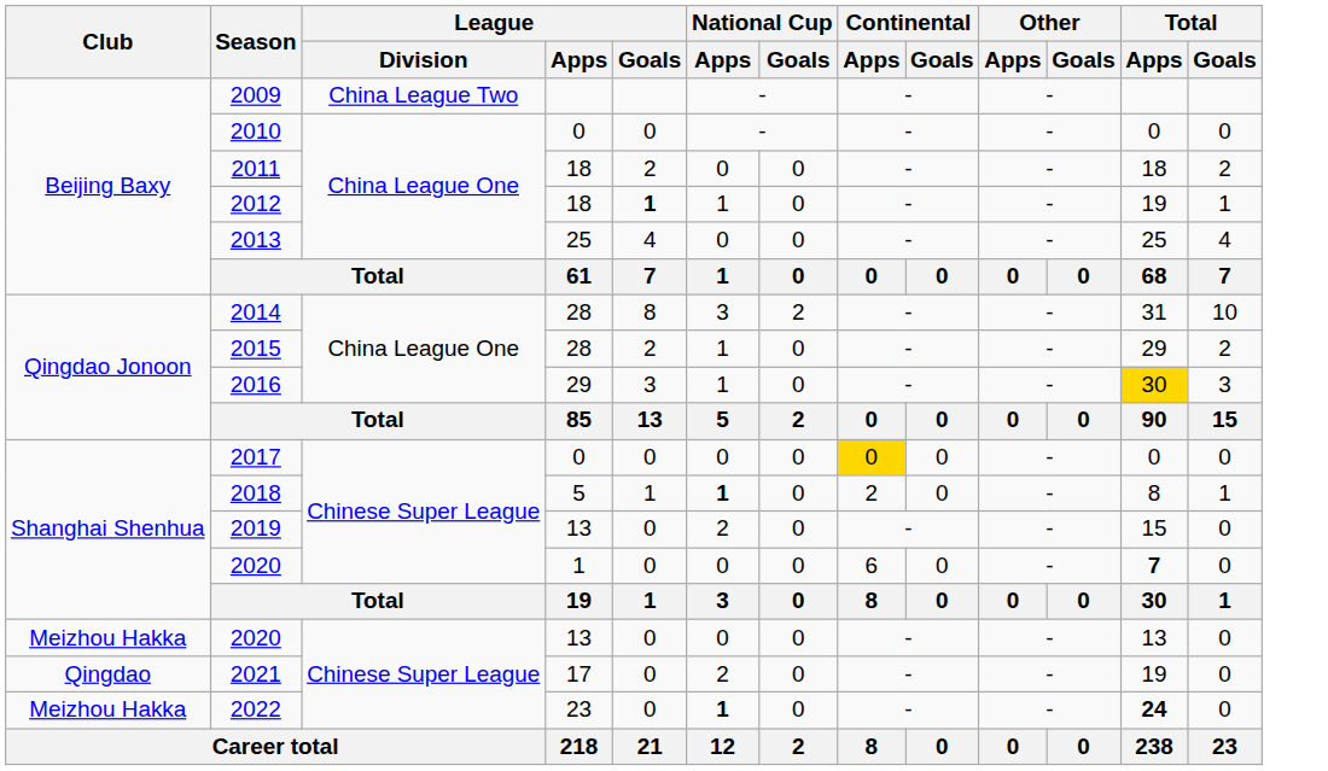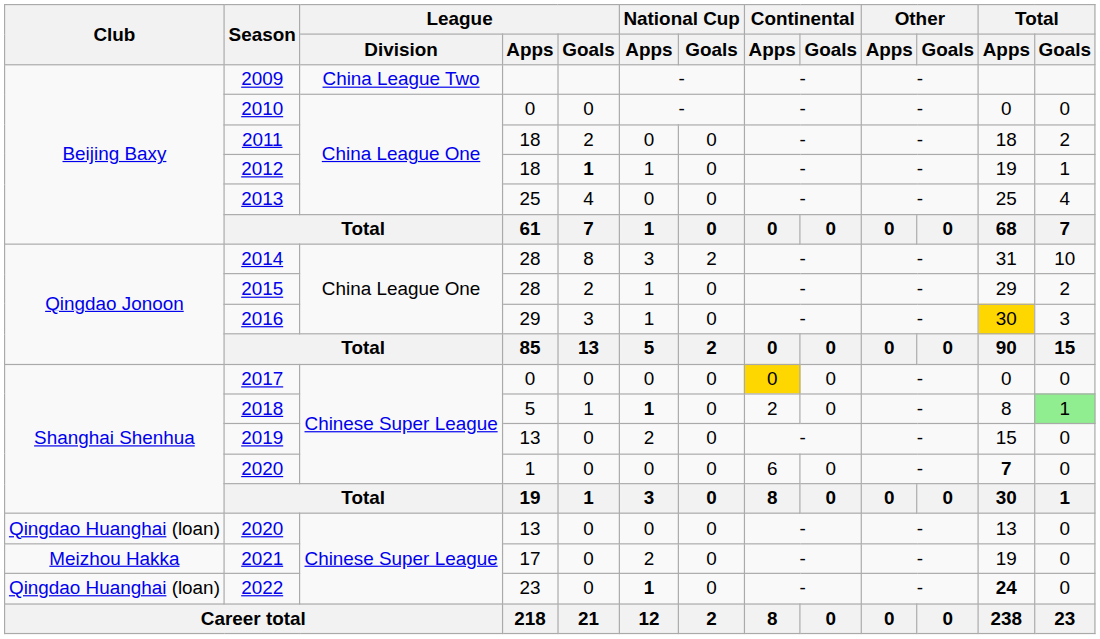2018 | Total / Goals: no background -> lightgreen background
2020 / 13 | Club: Meizhou Hakka -> Qingdao Huanghai (loan)
2021 | Club: Qingdao -> Meizhou Hakka
2022 | Club: Meizhou Hakka -> Qingdao Huanghai (loan)
